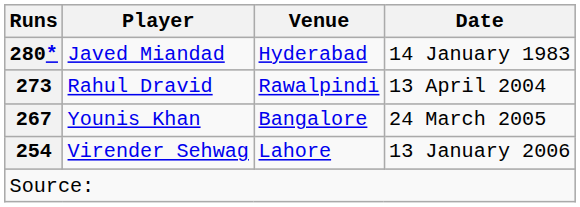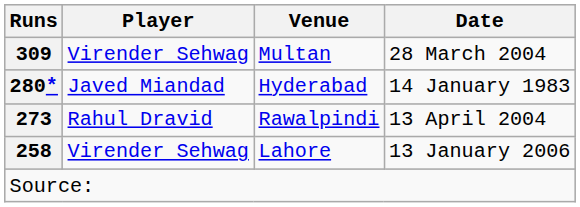+ row: 309 | Virender Sehwag | Multan | 28 March 2004
- row: 267 | Younis Khan | Bangalore | 24 March 2005
Lahore | Runs: 254 -> 258
